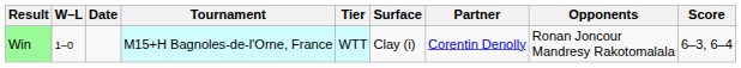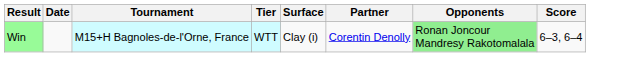- column: W–L | 1–0
Win | Opponents: no background -> lightgreen background
